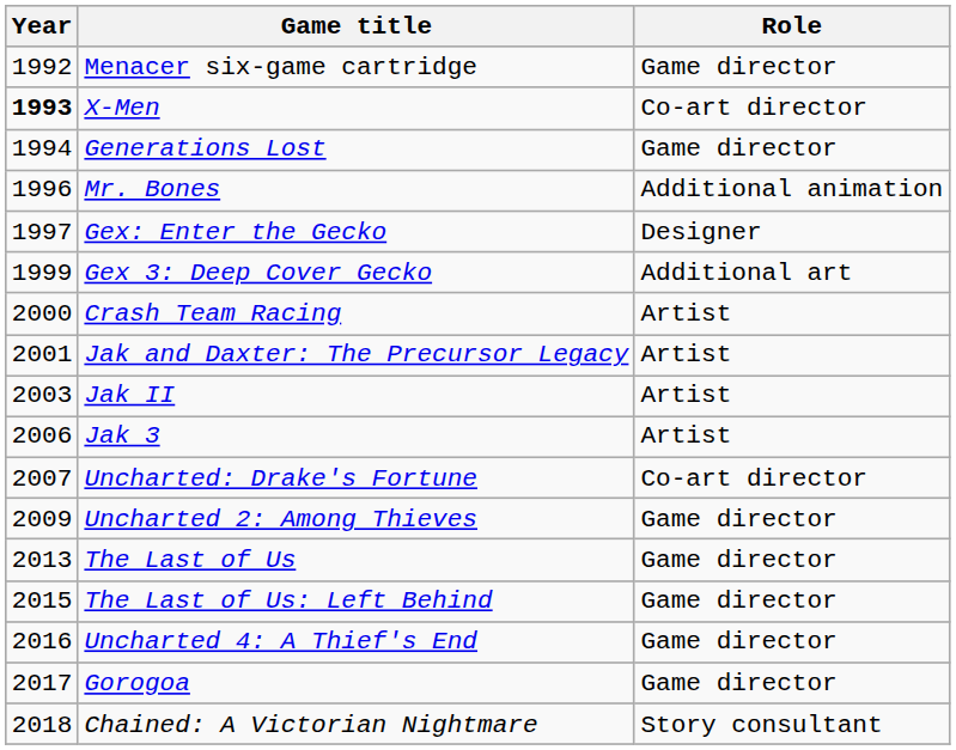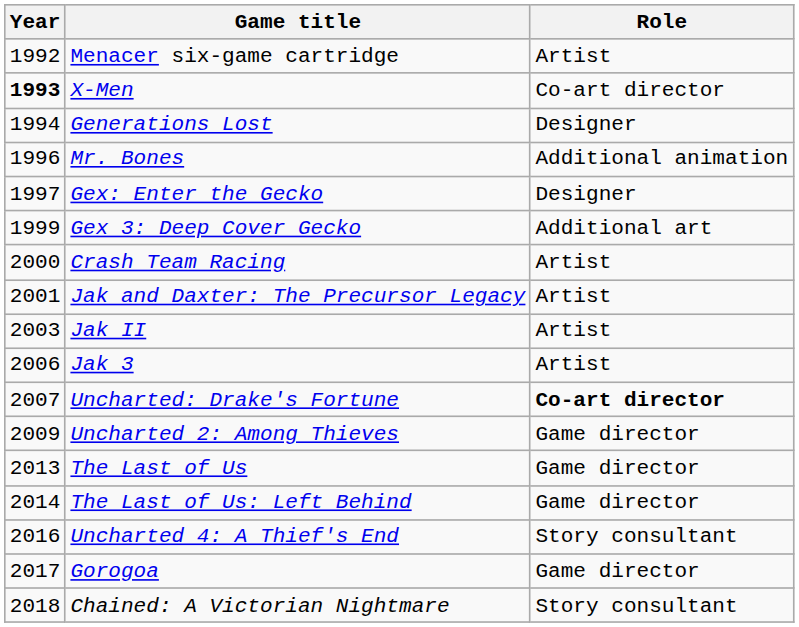Menacer six-game cartridge | Role: Game director -> Artist
Generations Lost | Role: Game director -> Designer
Uncharted: Drake's Fortune | Role: normal -> bold
The Last of Us: Left Behind | Year: 2015 -> 2014
Uncharted 4: A Thief's End | Role: Game director -> Story consultant
